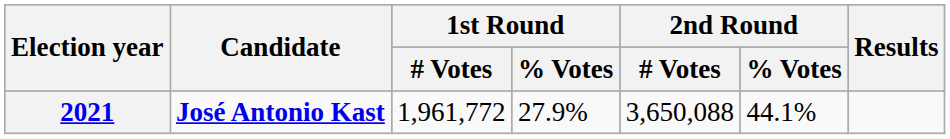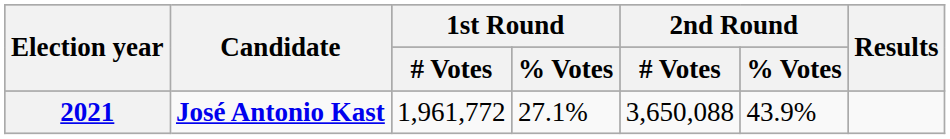2021 | 1st Round / % Votes: 27.9% -> 27.1%
2021 | 2nd Round / % Votes: 44.1% -> 43.9%
